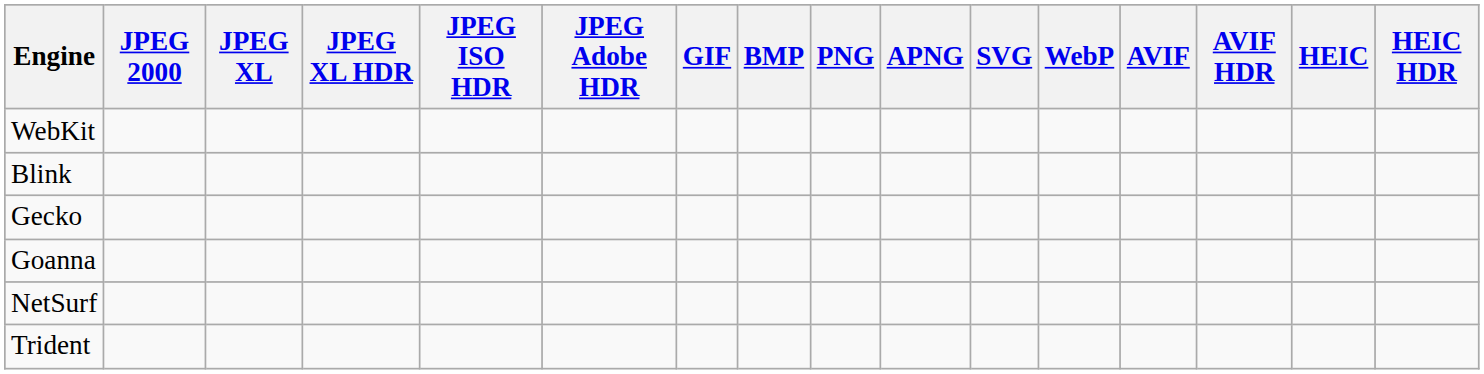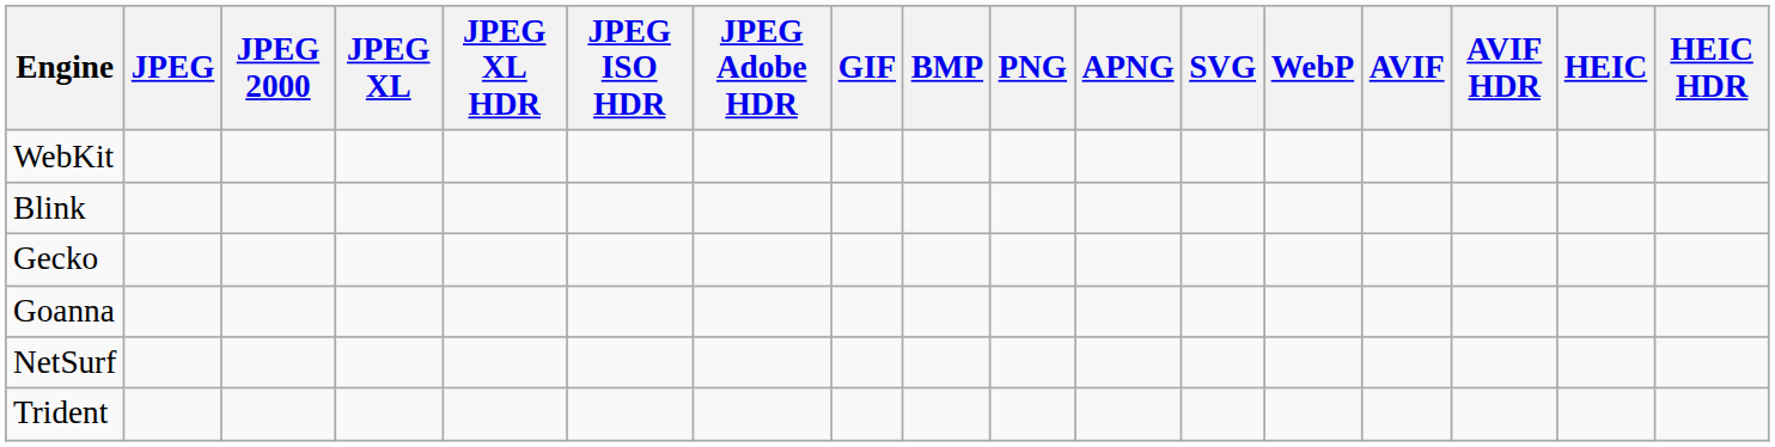+ column: JPEG
